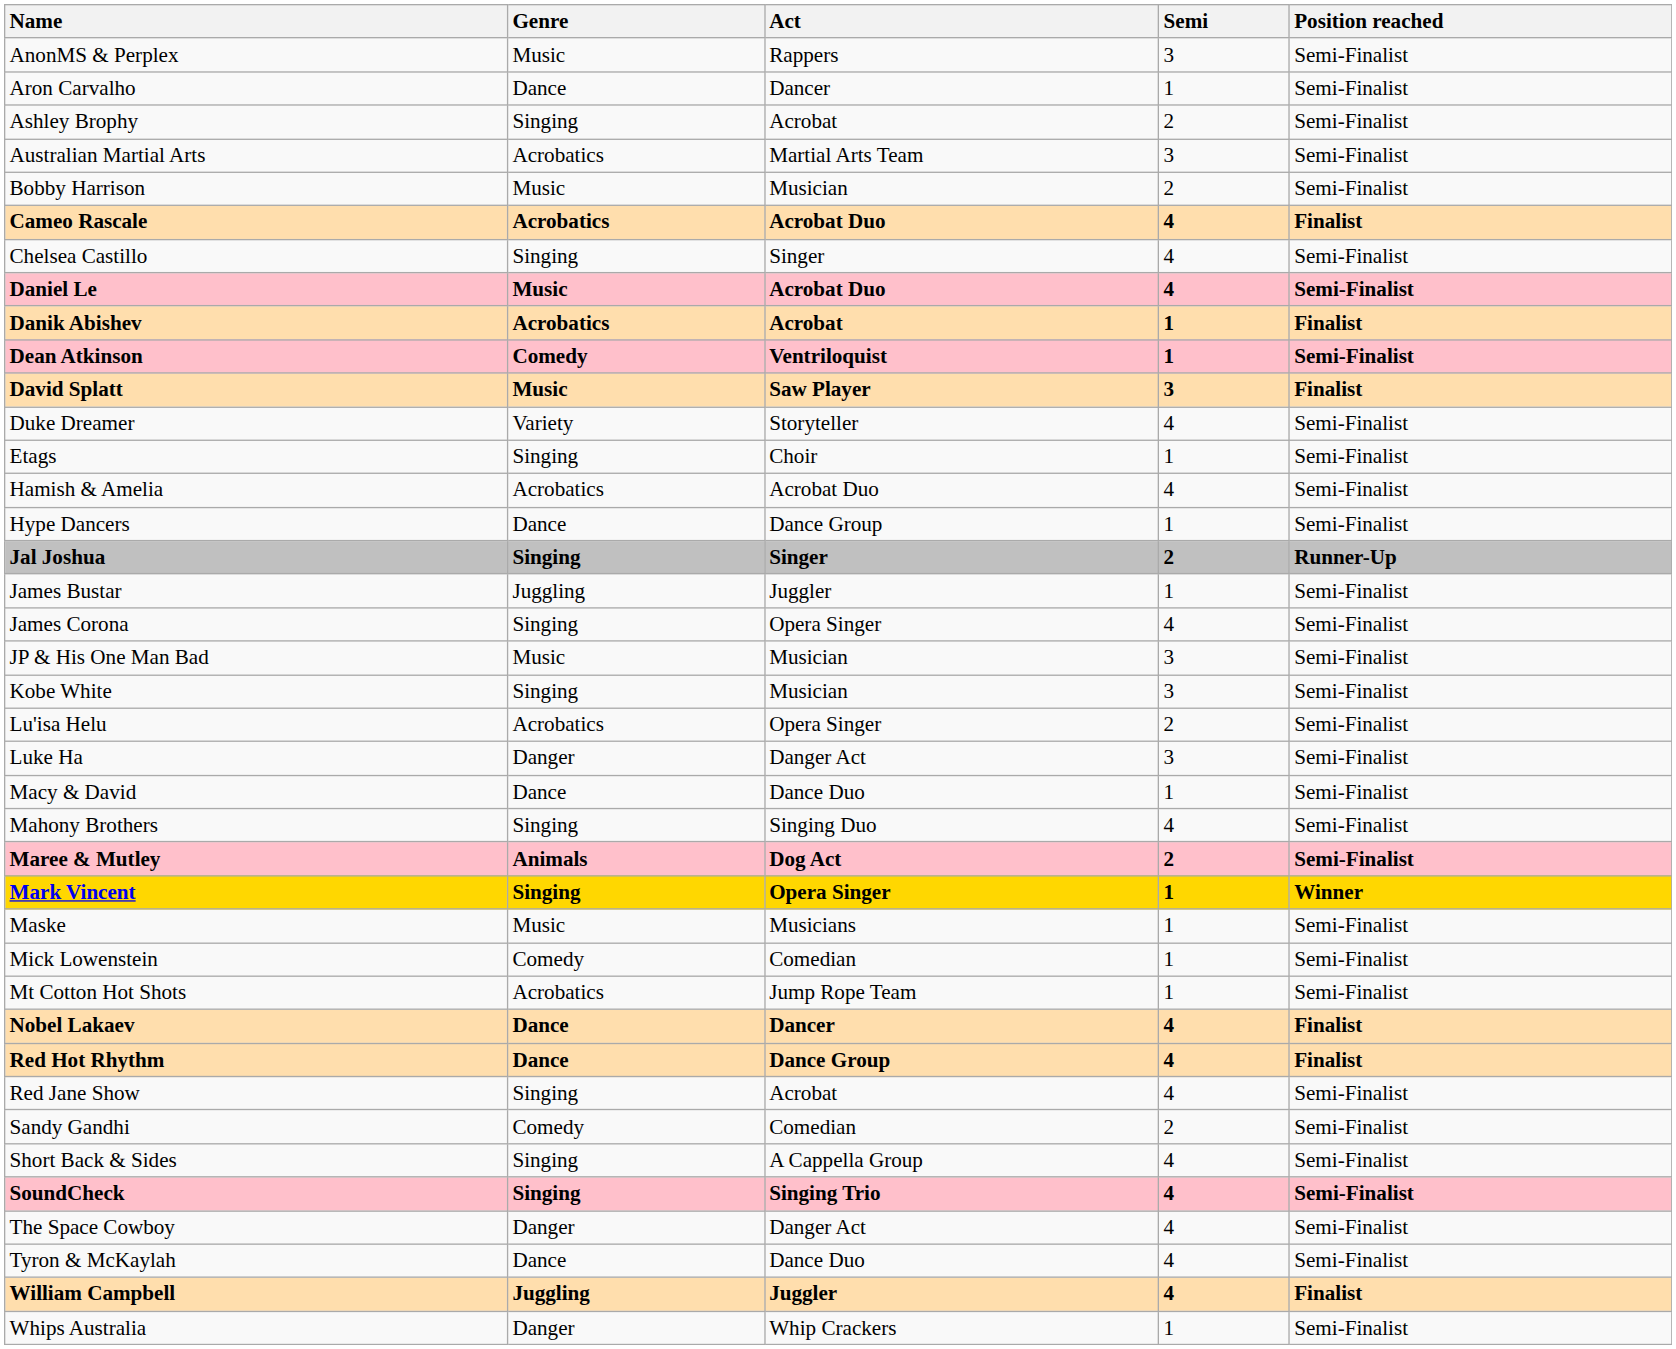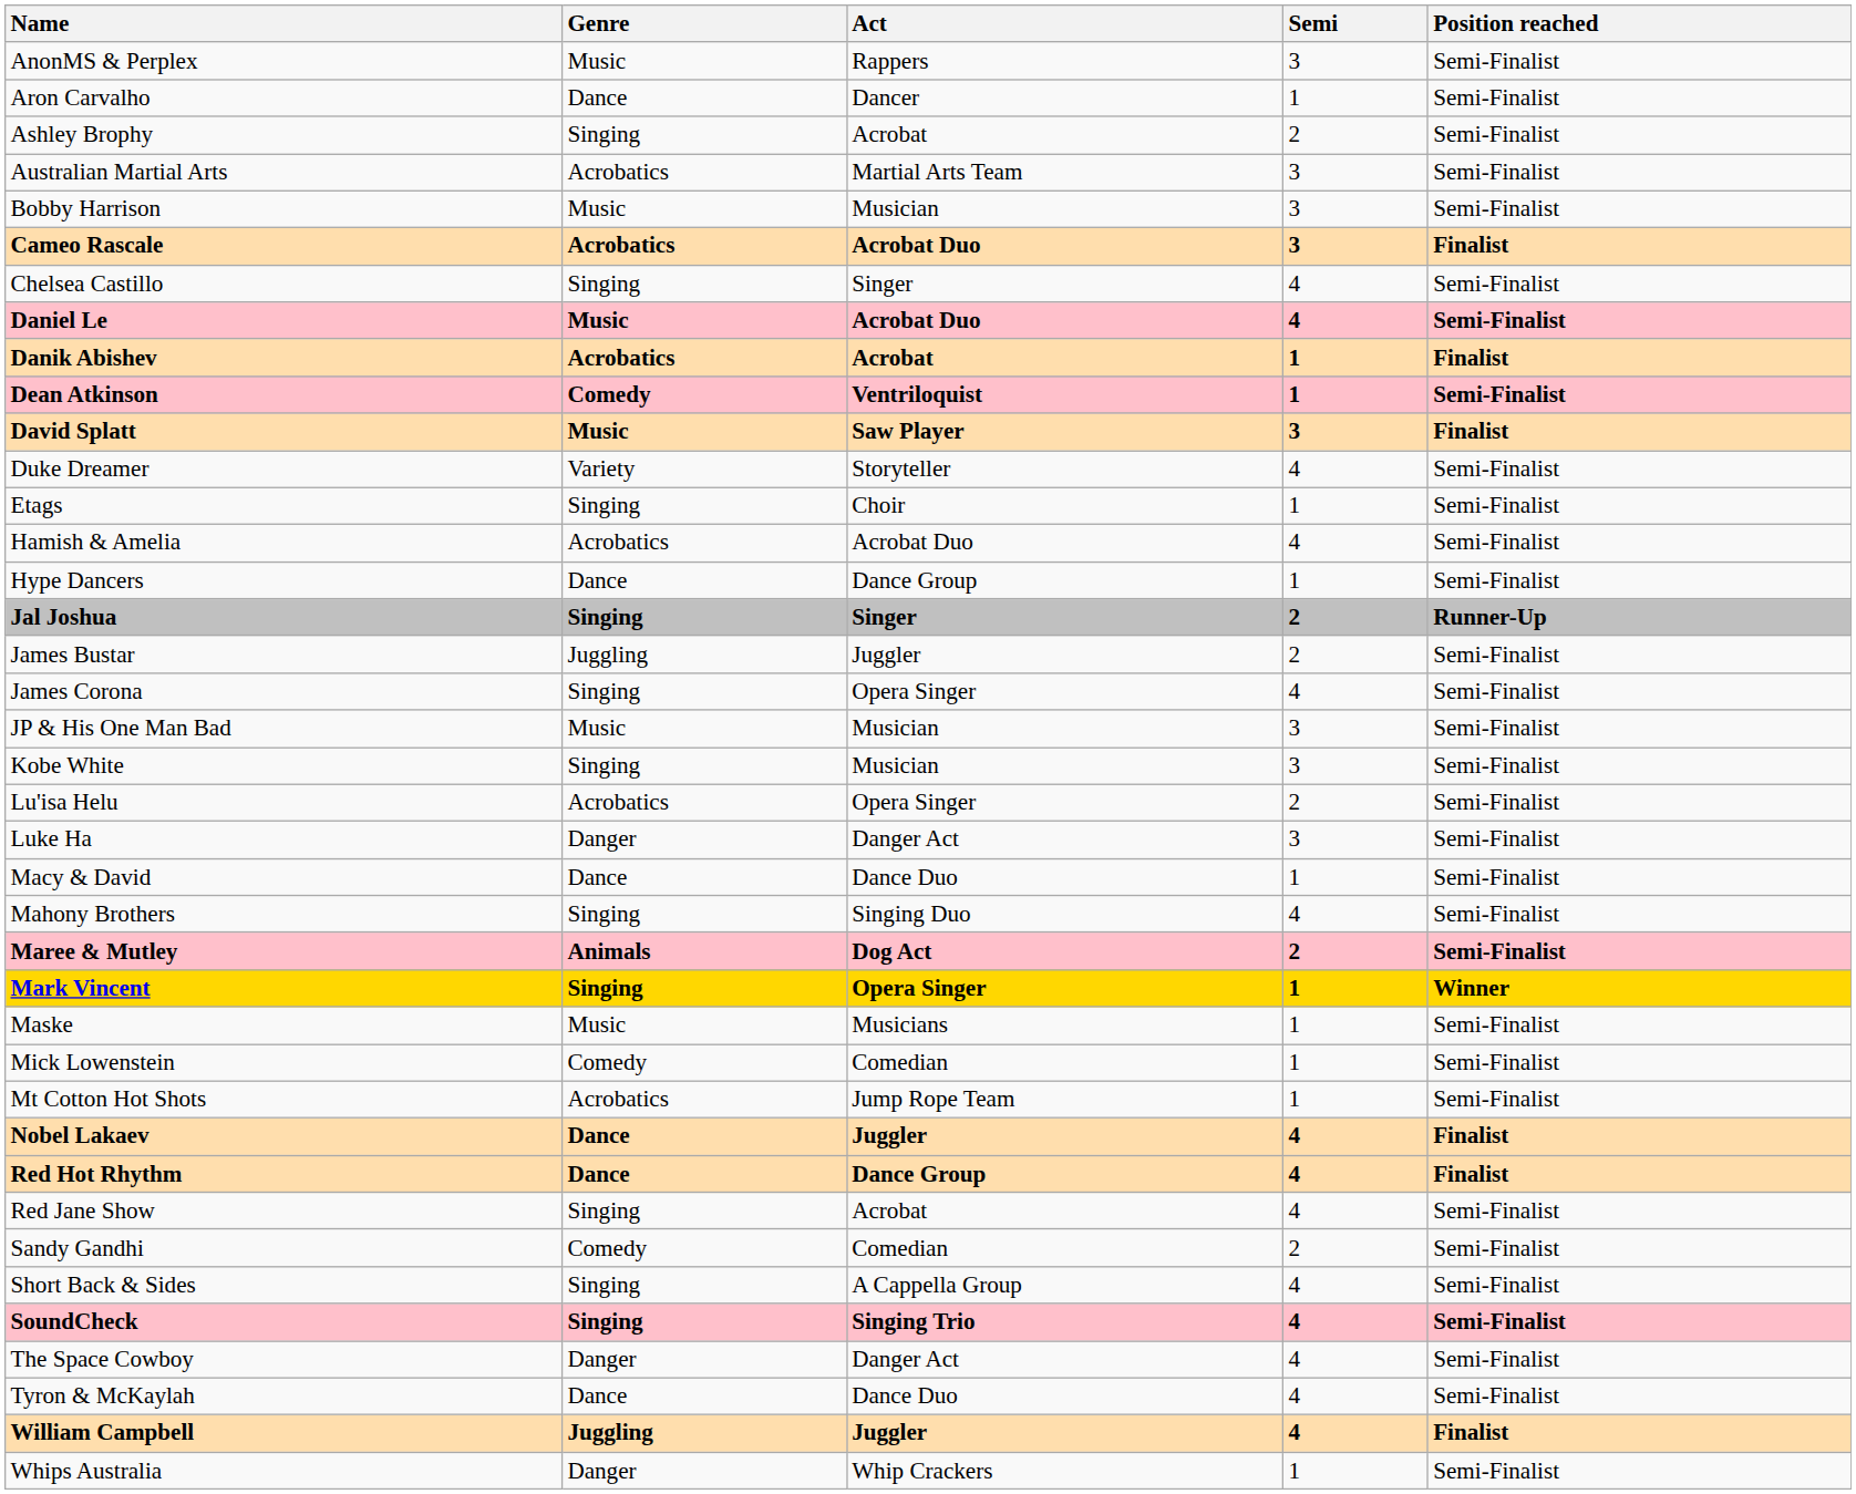Bobby Harrison | Semi: 2 -> 3
Cameo Rascale | Semi: 4 -> 3
James Bustar | Semi: 1 -> 2
Nobel Lakaev | Act: Dancer -> Juggler
